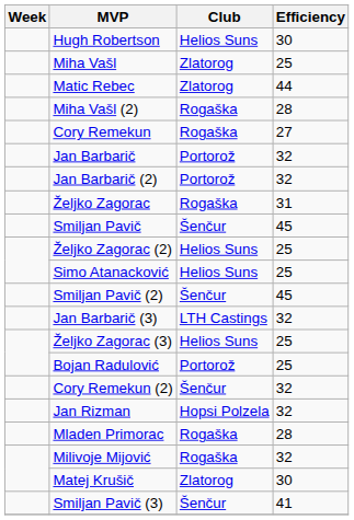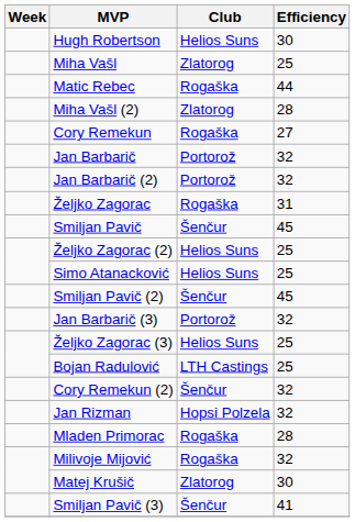Matic Rebec | Club: Zlatorog -> Rogaška
Miha Vašl (2) | Club: Rogaška -> Zlatorog
Jan Barbarič (3) | Club: LTH Castings -> Portorož
Bojan Radulović | Club: Portorož -> LTH Castings
